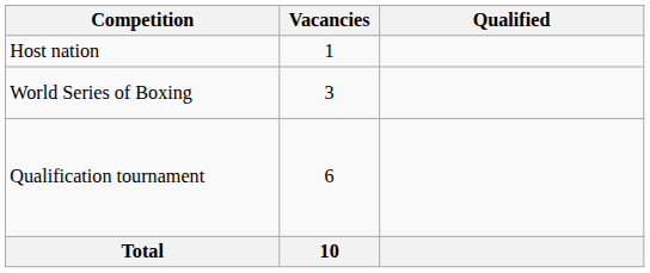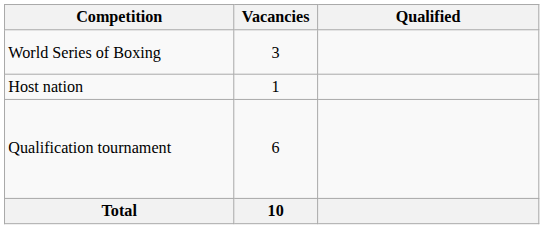rows swapped: Host nation <-> World Series of Boxing
